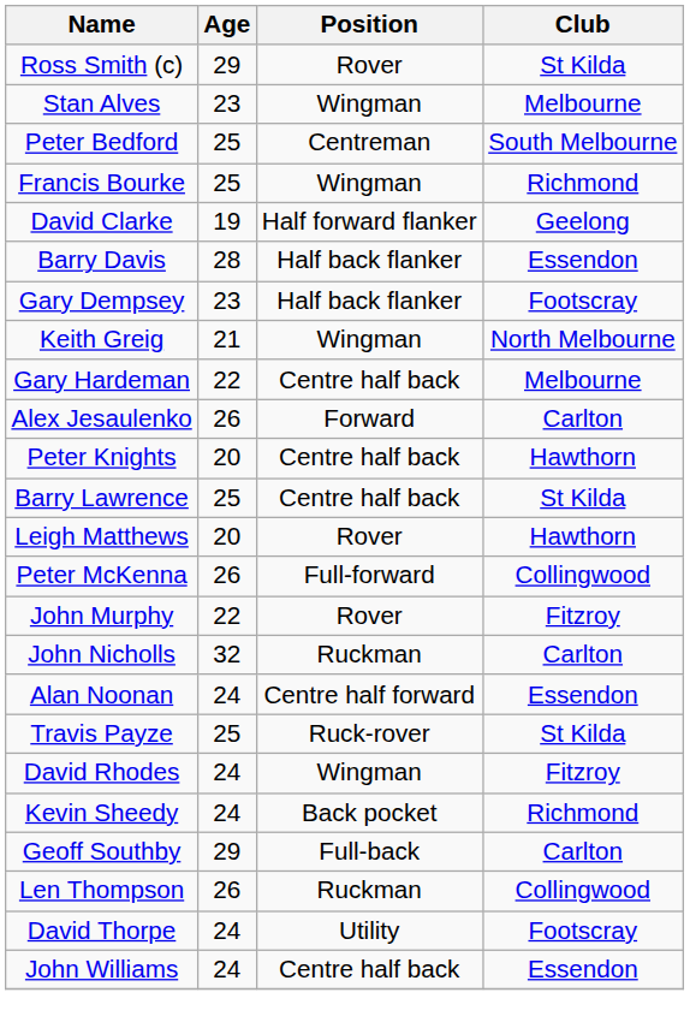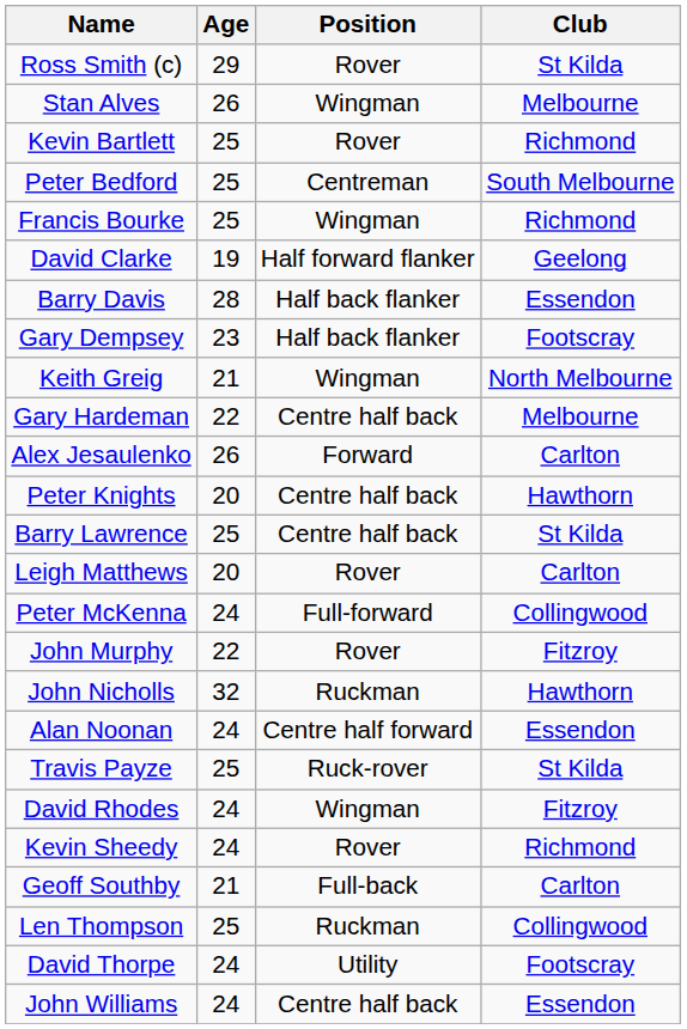Stan Alves | Age: 23 -> 26
+ row: Kevin Bartlett | 25 | Rover | Richmond
Leigh Matthews | Club: Hawthorn -> Carlton
Peter McKenna | Age: 26 -> 24
John Nicholls | Club: Carlton -> Hawthorn
Kevin Sheedy | Position: Back pocket -> Rover
Geoff Southby | Age: 29 -> 21
Len Thompson | Age: 26 -> 25
